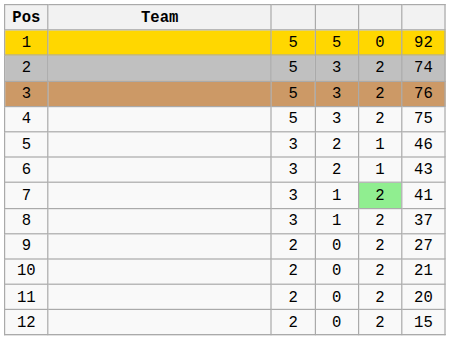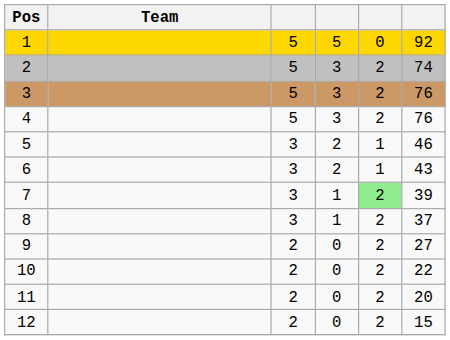4 | column 6: 75 -> 76
7 | column 6: 41 -> 39
10 | column 6: 21 -> 22
